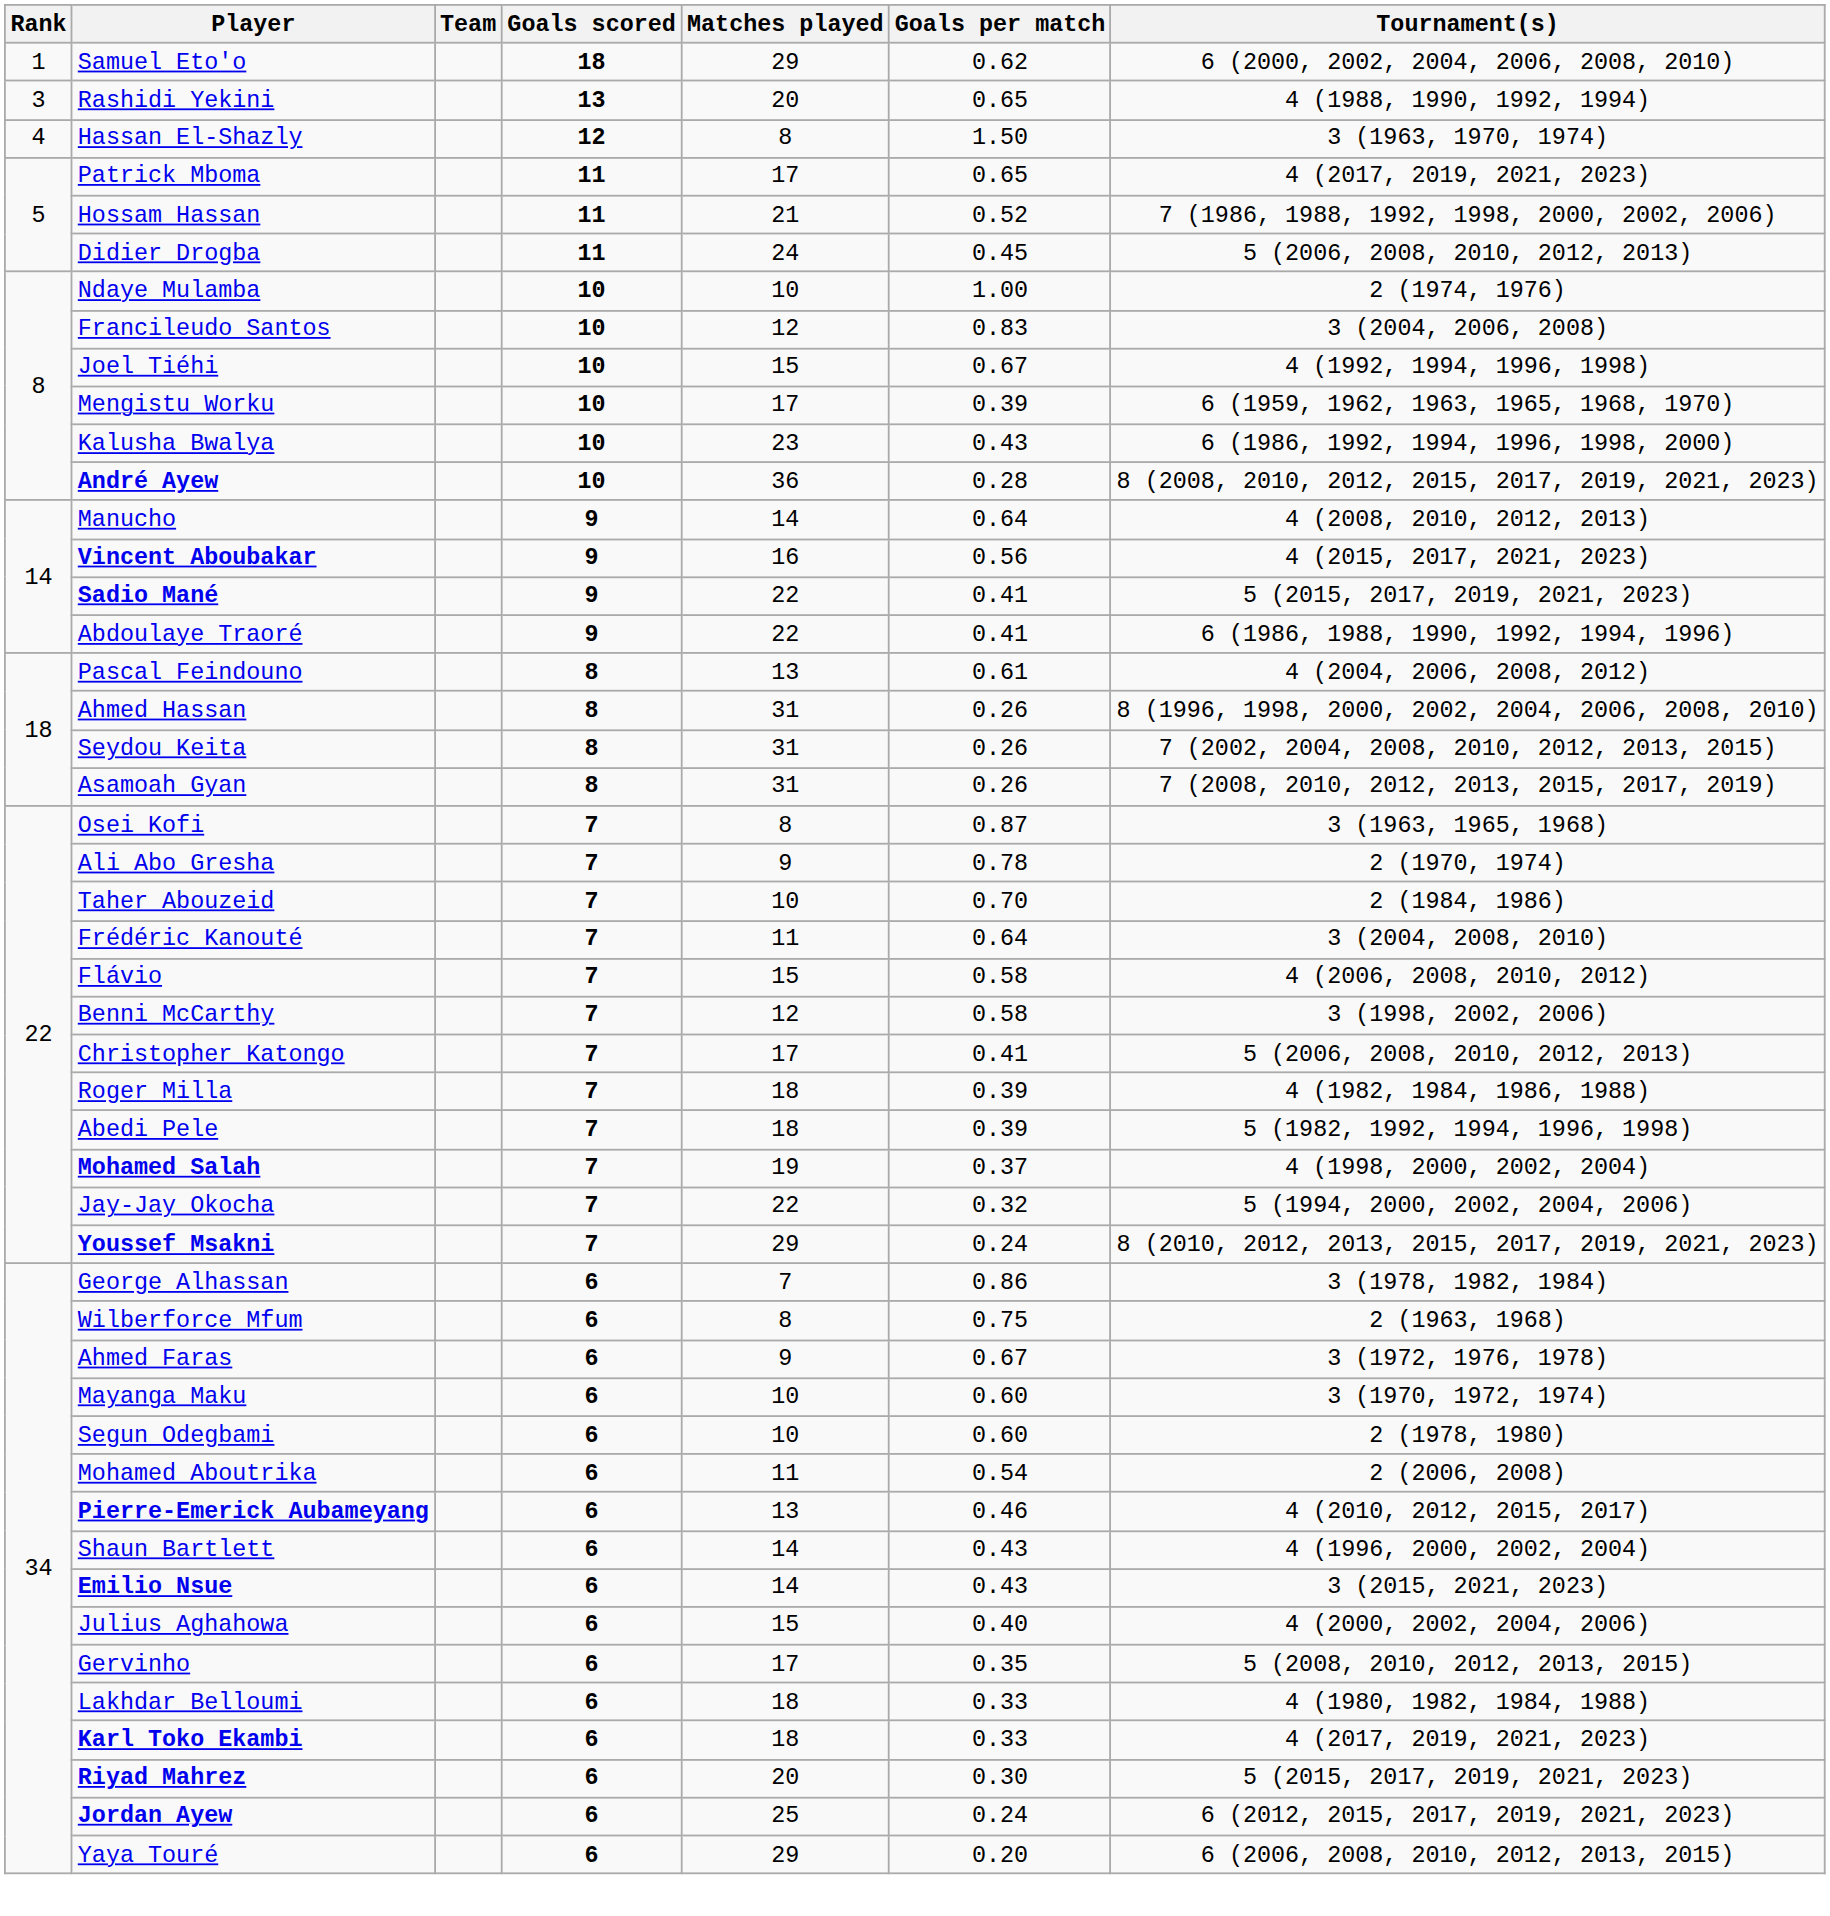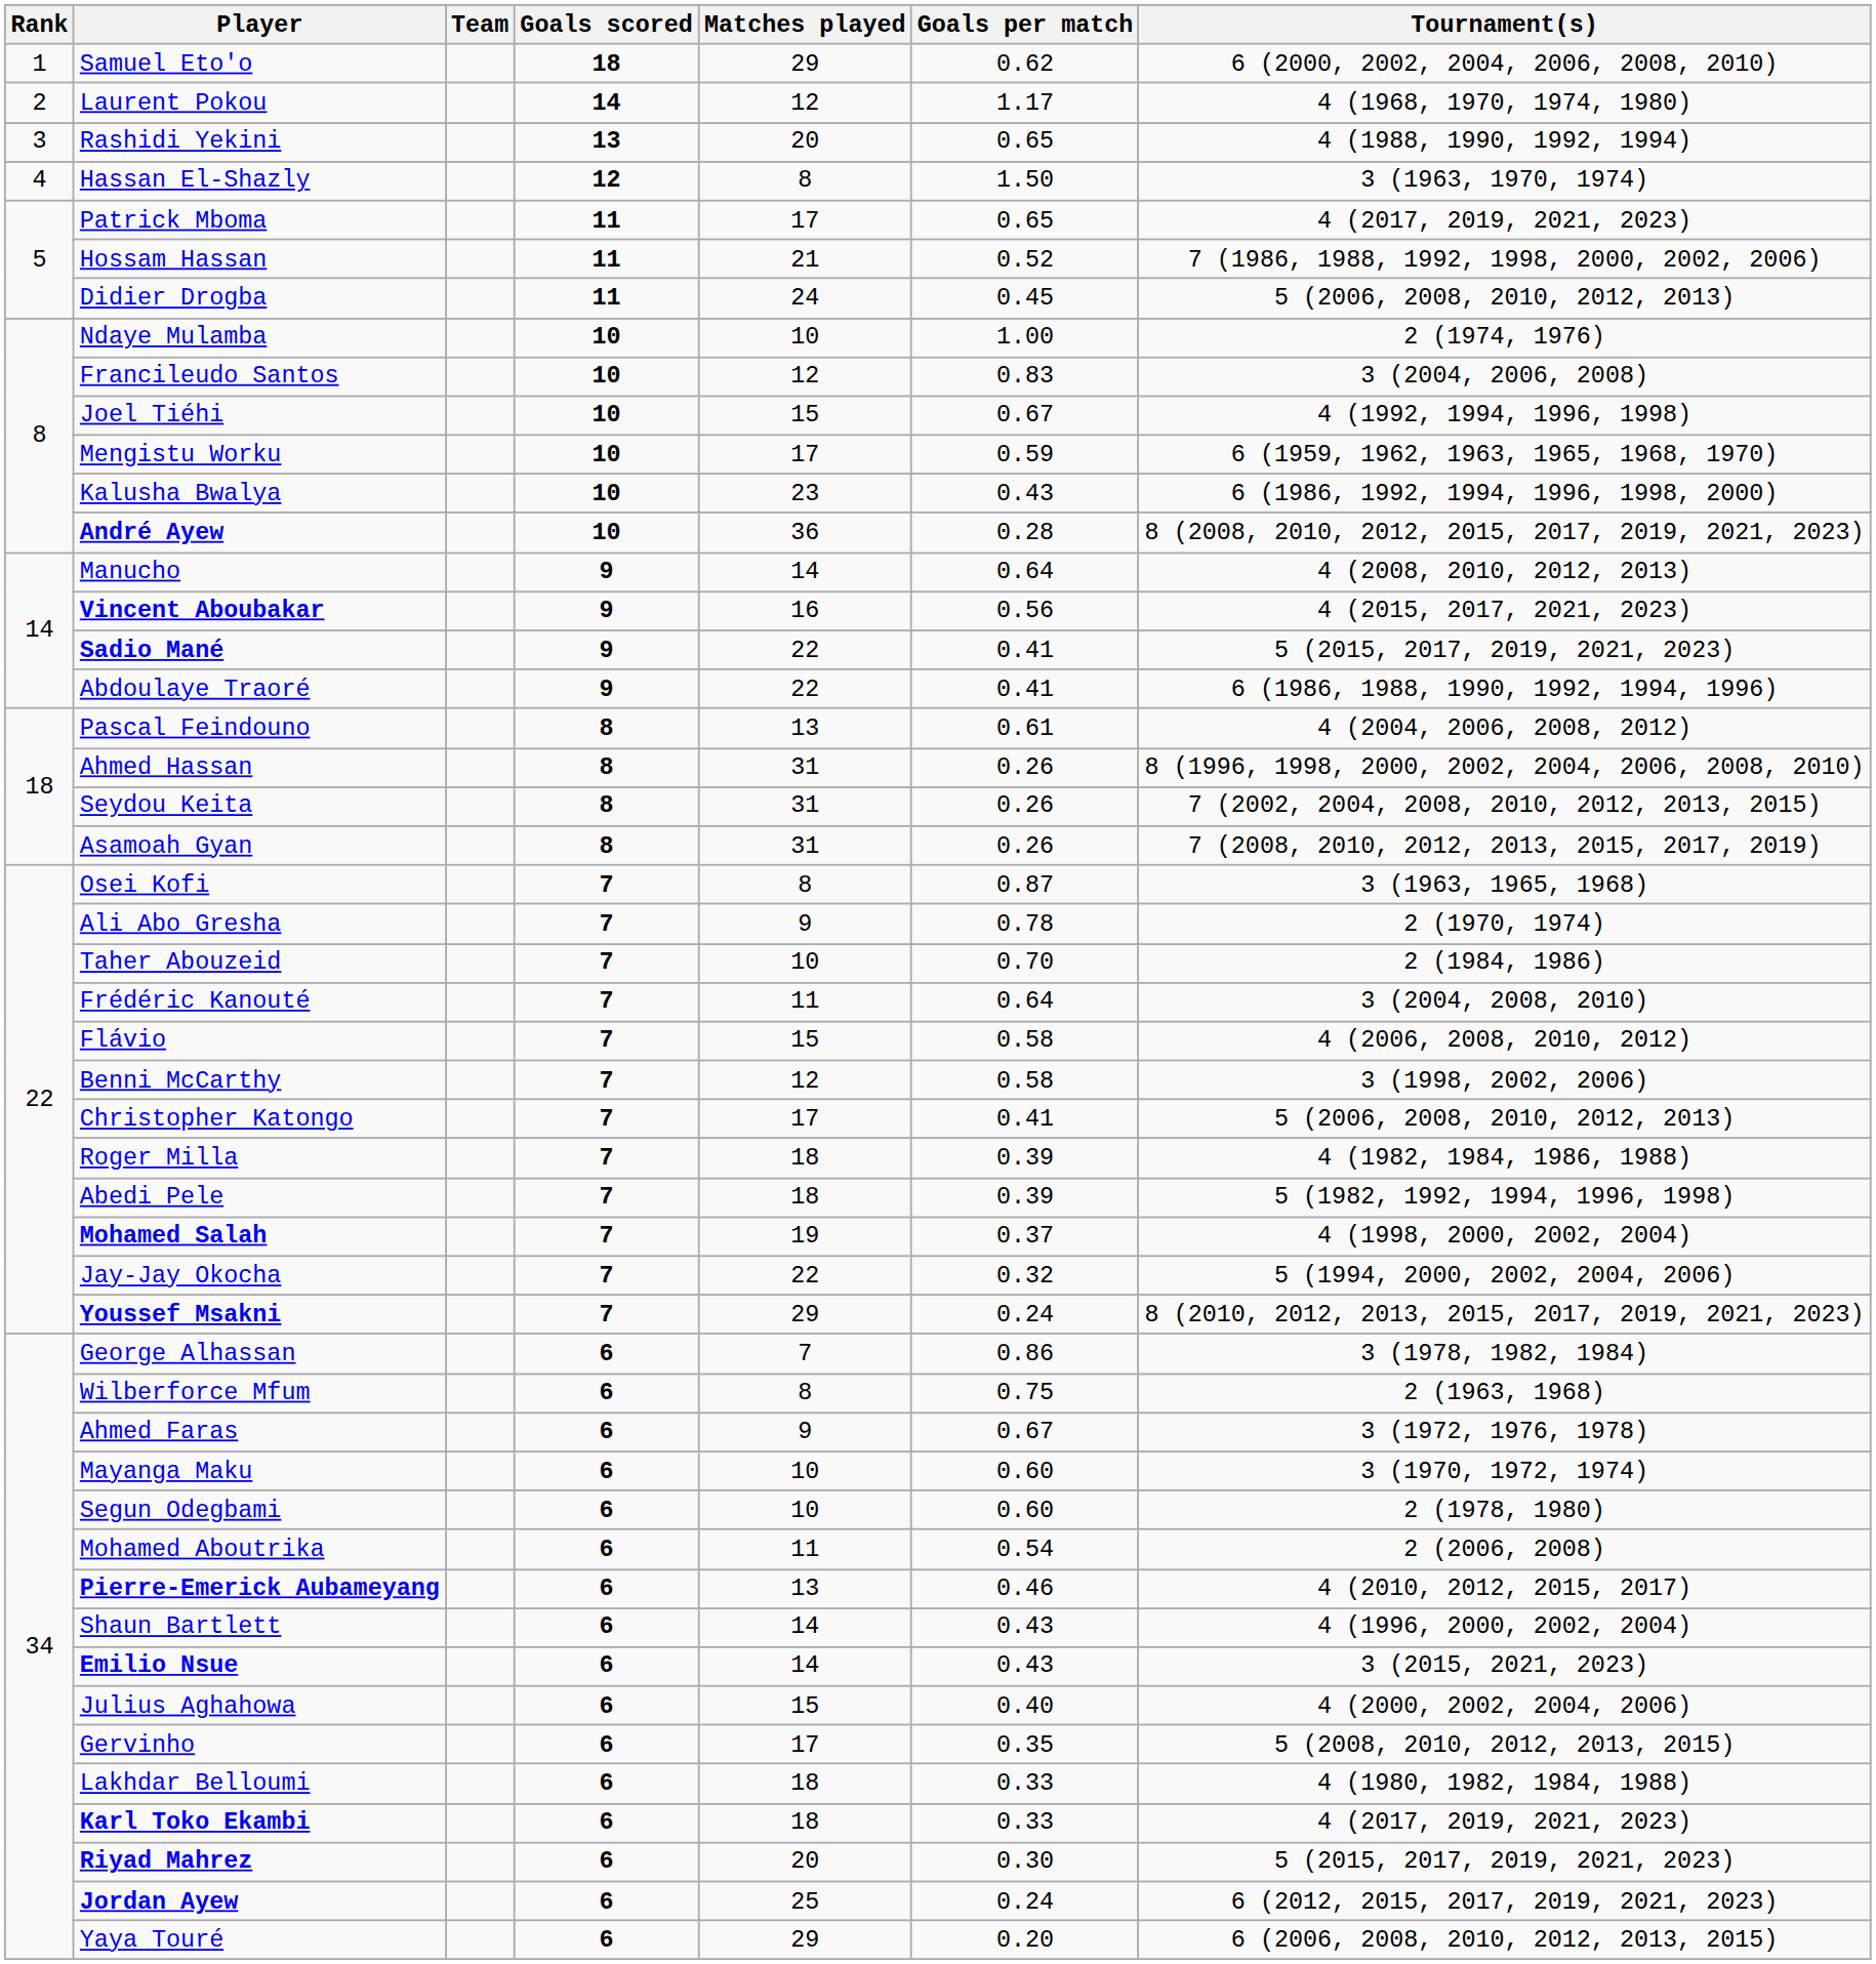+ row: 2 | Laurent Pokou | 14 | 12 | 1.17 | 4 (1968, 1970, 1974, 1980)
Mengistu Worku | Goals per match: 0.39 -> 0.59
